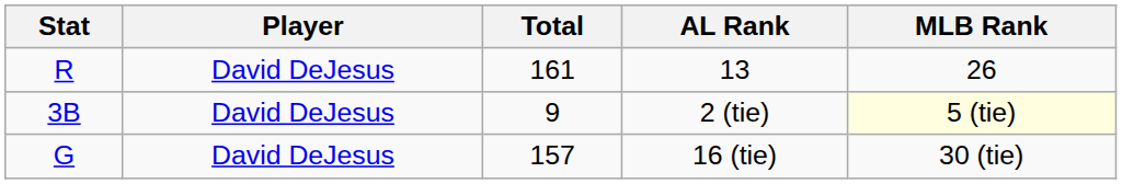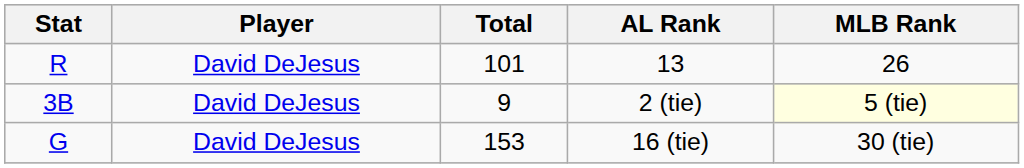13 | Total: 161 -> 101
16 (tie) | Total: 157 -> 153
